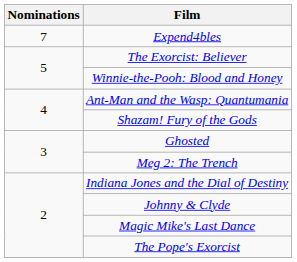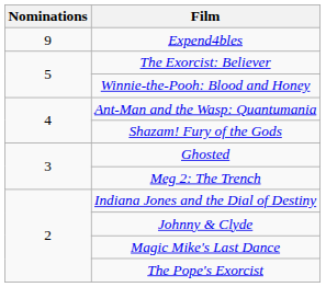Expend4bles | Nominations: 7 -> 9
